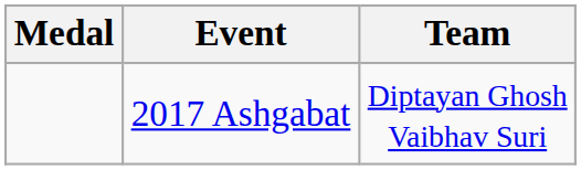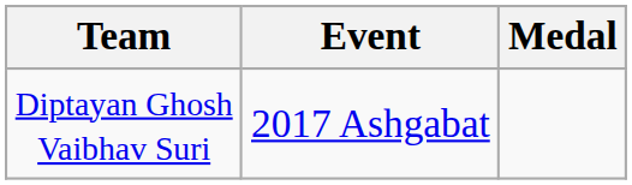columns swapped: Medal <-> Team
